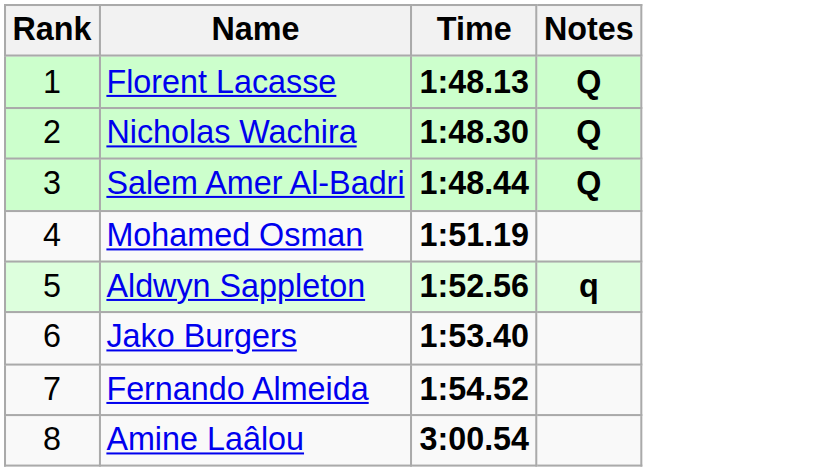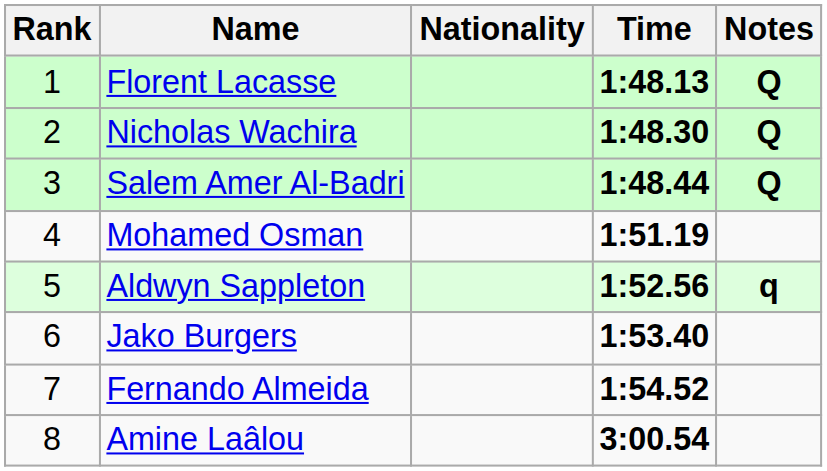+ column: Nationality
